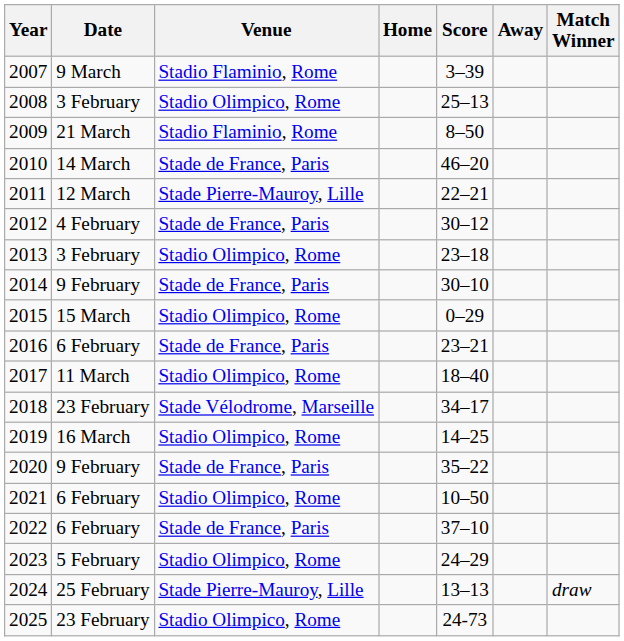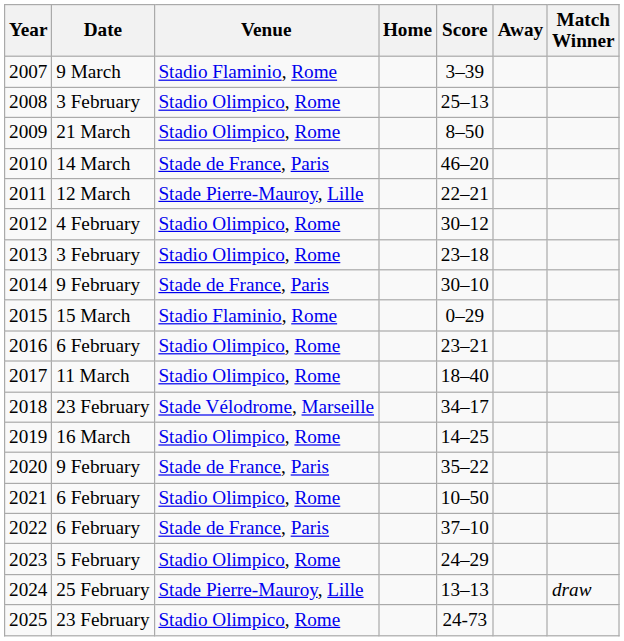2009 | Venue: Stadio Flaminio, Rome -> Stadio Olimpico, Rome
2012 | Venue: Stade de France, Paris -> Stadio Olimpico, Rome
2015 | Venue: Stadio Olimpico, Rome -> Stadio Flaminio, Rome
2016 | Venue: Stade de France, Paris -> Stadio Olimpico, Rome
